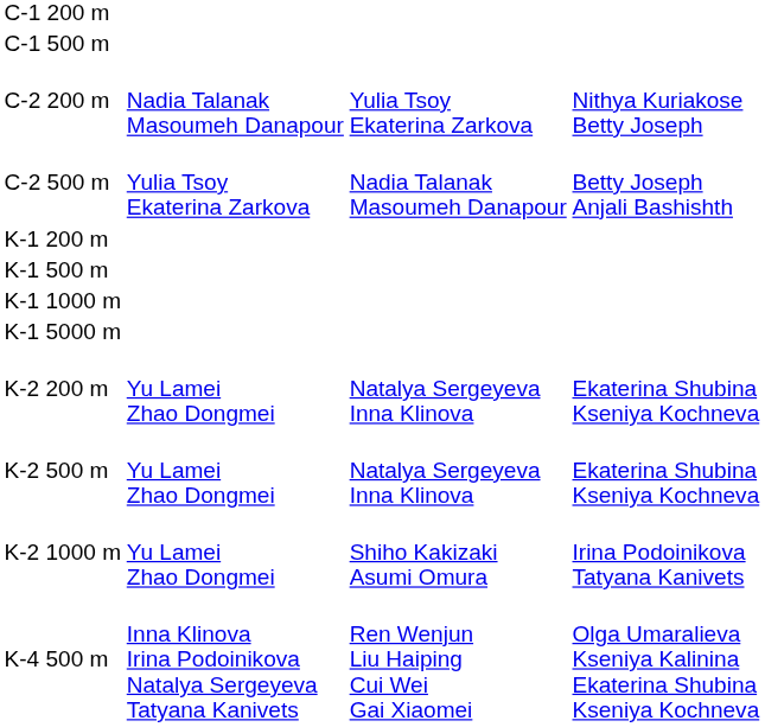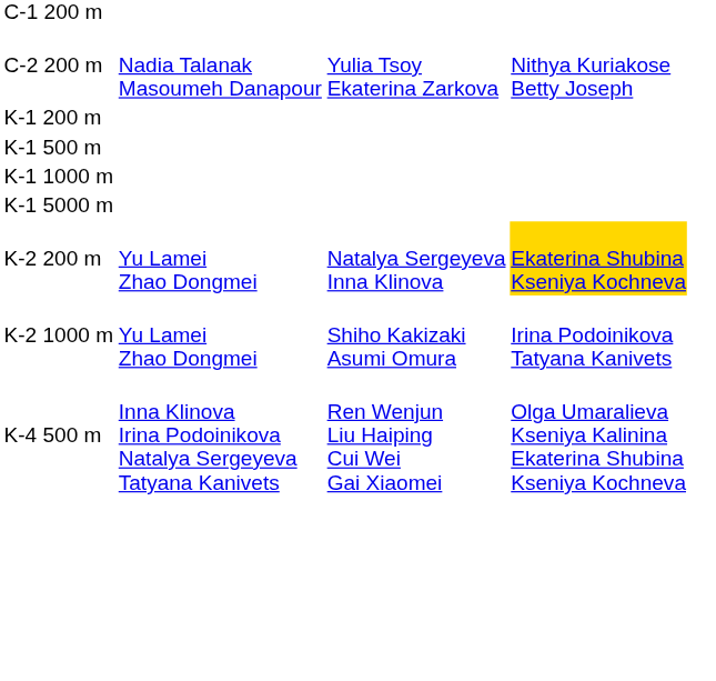- row: C-1 500 m
- row: C-2 500 m | Yulia Tsoy Ekaterina Zarkova | Nadia Talanak Masoumeh Danapour | Betty Joseph Anjali Bashishth
K-2 200 m | column 4: no background -> gold background
- row: K-2 500 m | Yu Lamei Zhao Dongmei | Natalya Sergeyeva Inna Klinova | Ekaterina Shubina Kseniya Kochneva
